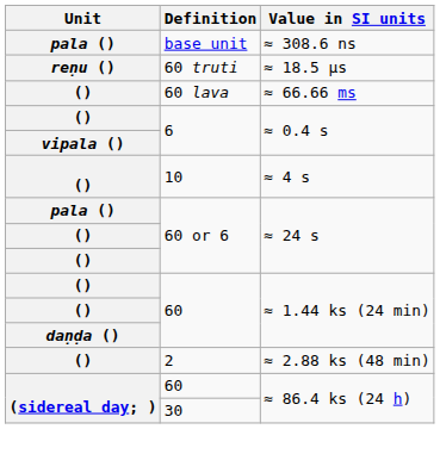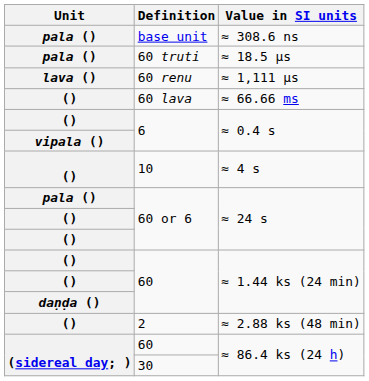≈ 18.5 μs | Unit: reṇu () -> pala ()
+ row: lava () | 60 renu | ≈ 1,111 μs
